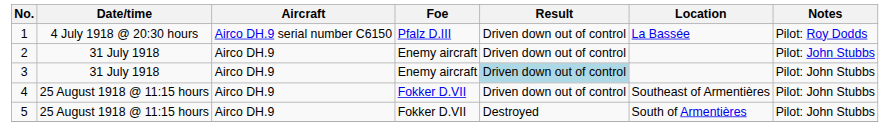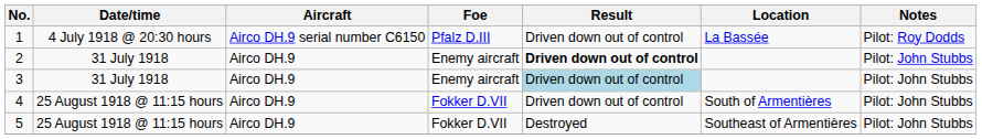2 | Result: normal -> bold
4 | Location: Southeast of Armentières -> South of Armentières
5 | Location: South of Armentières -> Southeast of Armentières
